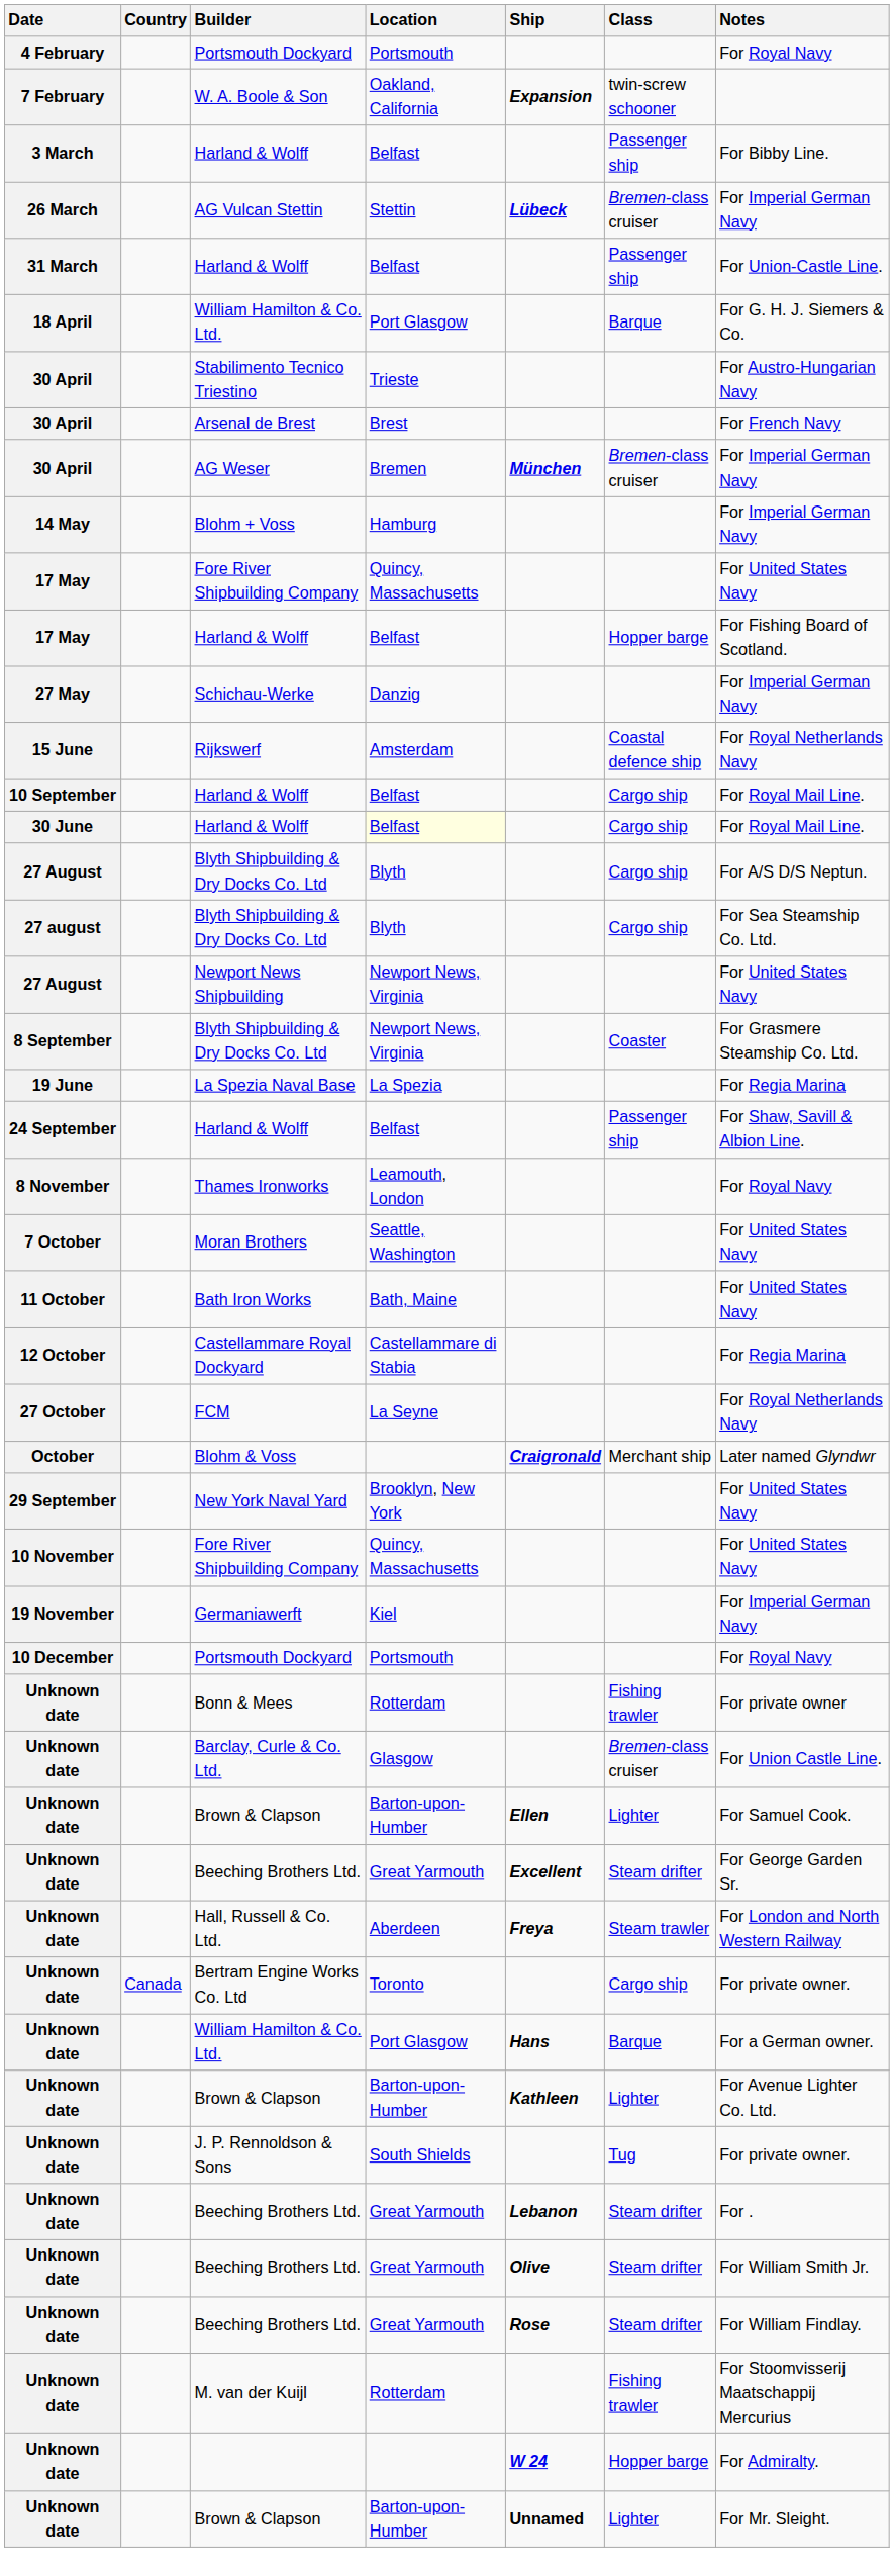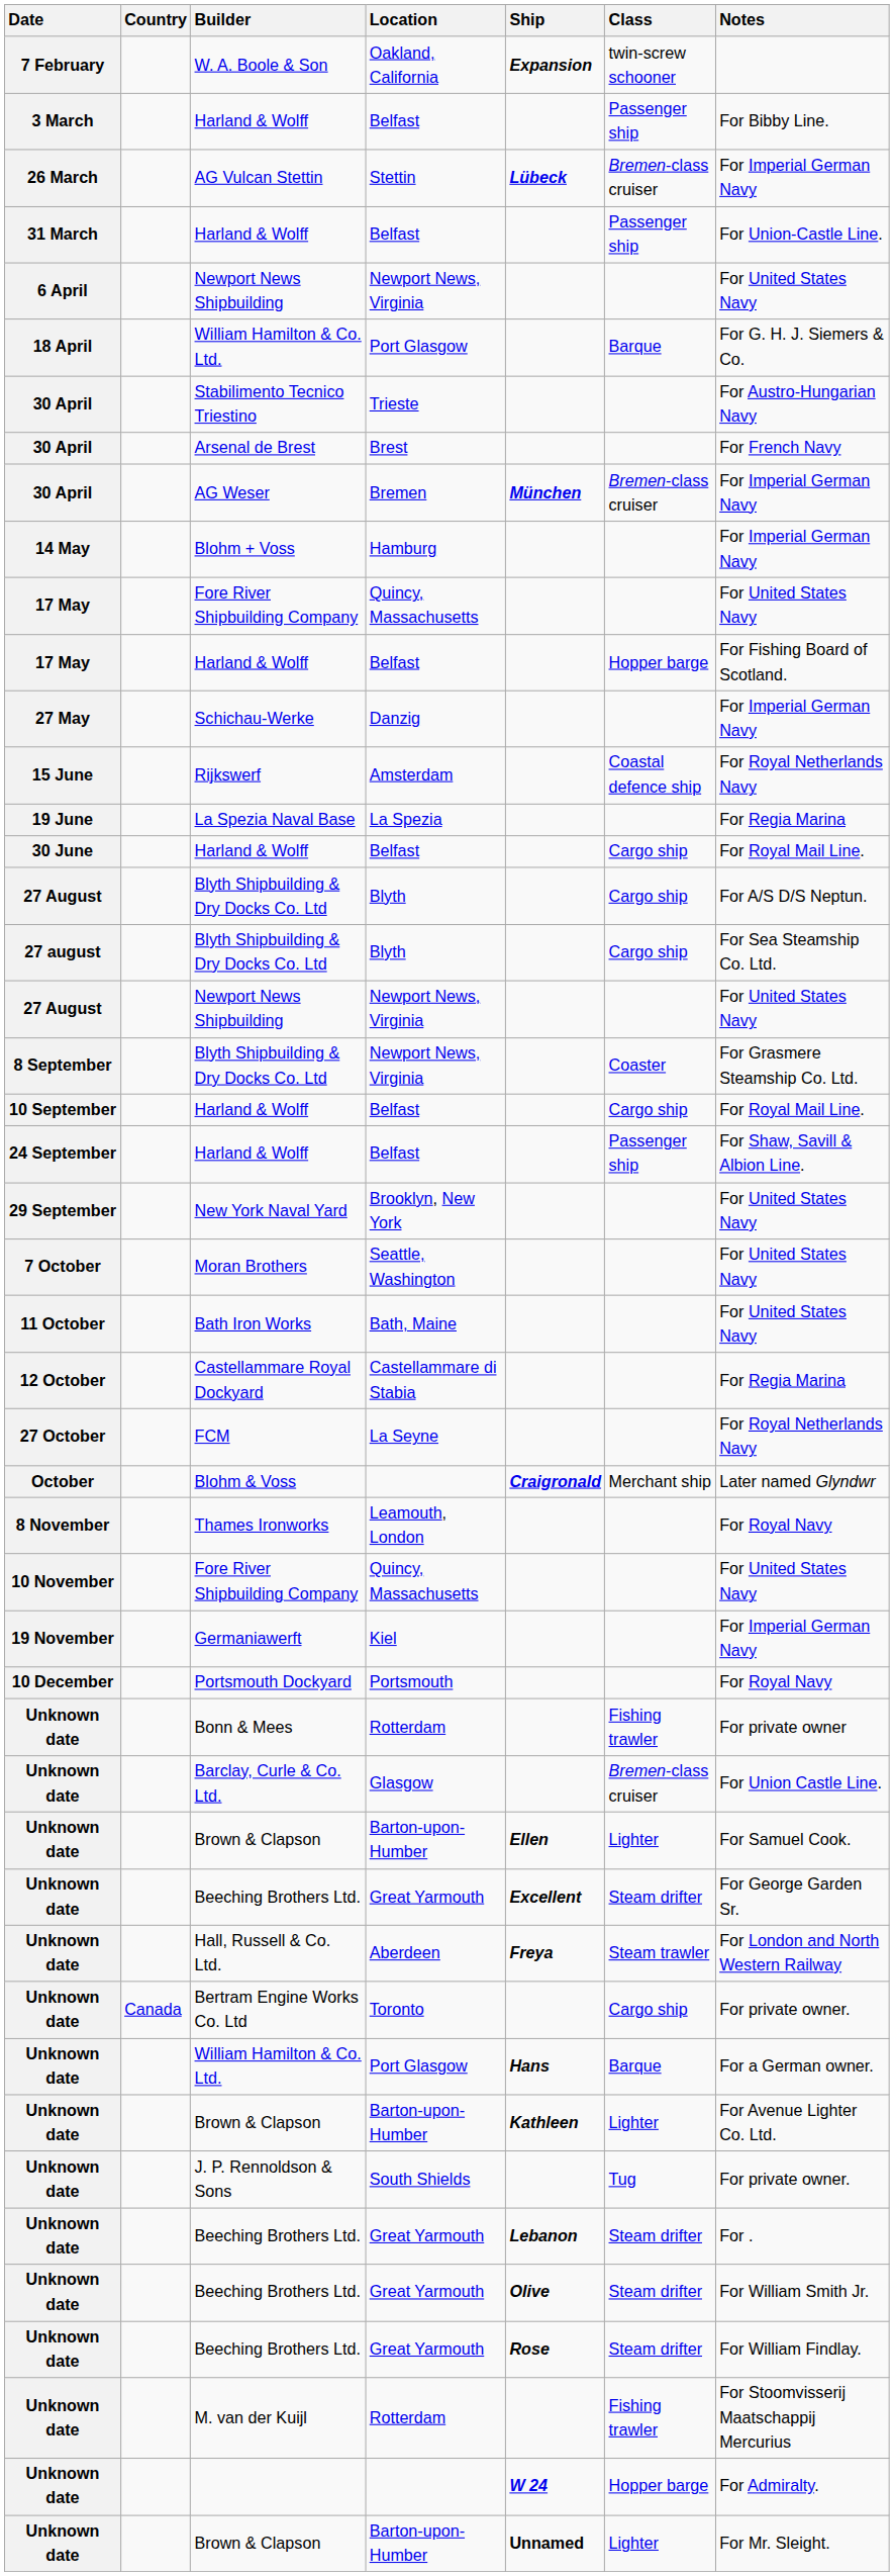- row: 4 February | Portsmouth Dockyard | Portsmouth | For Royal Navy
+ row: 6 April | Newport News Shipbuilding | Newport News, Virginia | For United States Navy
rows swapped: La Spezia Naval Base <-> 10 September / Harland & Wolff
30 June / Harland & Wolff | Location: lightyellow background -> no background
rows swapped: New York Naval Yard <-> Thames Ironworks
